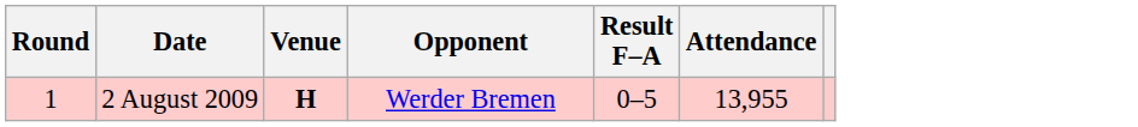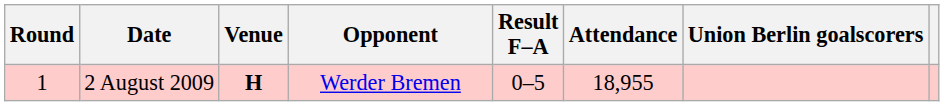+ column: Union Berlin goalscorers
2 August 2009 | Attendance: 13,955 -> 18,955
